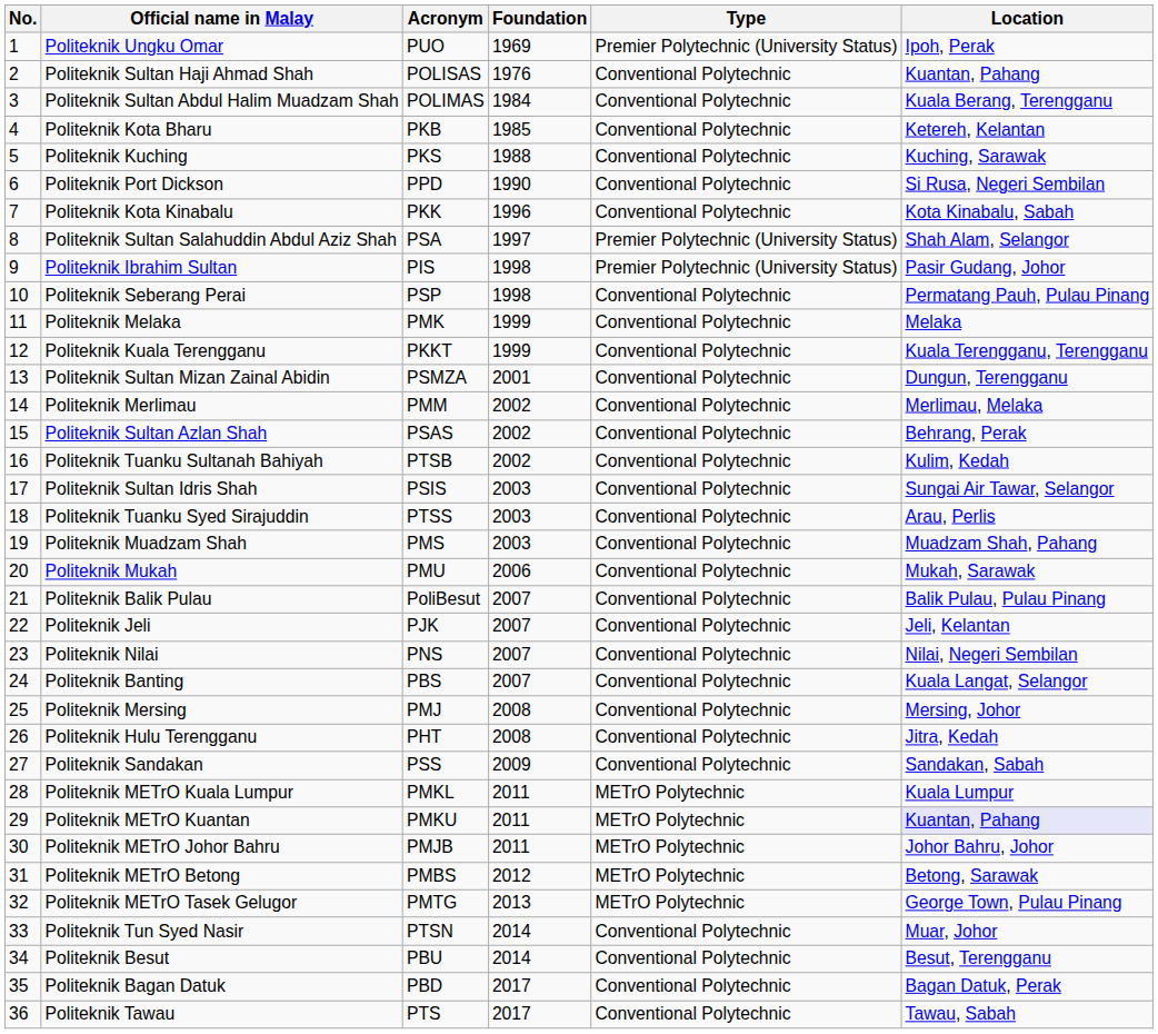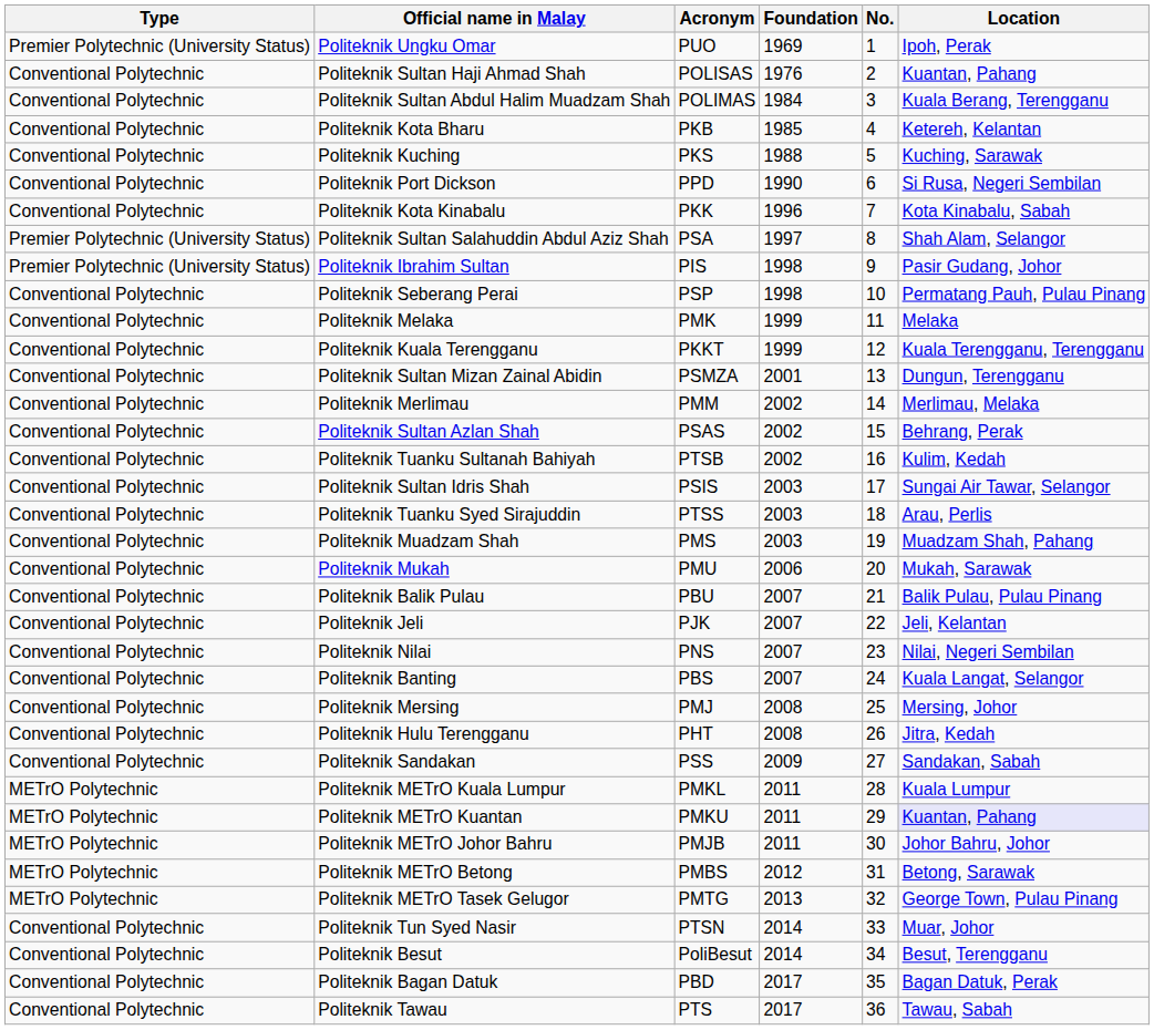columns swapped: No. <-> Type
Politeknik Balik Pulau | Acronym: PoliBesut -> PBU
Politeknik Besut | Acronym: PBU -> PoliBesut
